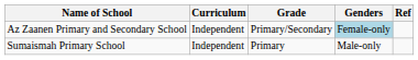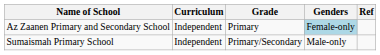Az Zaanen Primary and Secondary School | Grade: Primary/Secondary -> Primary
Sumaismah Primary School | Grade: Primary -> Primary/Secondary
